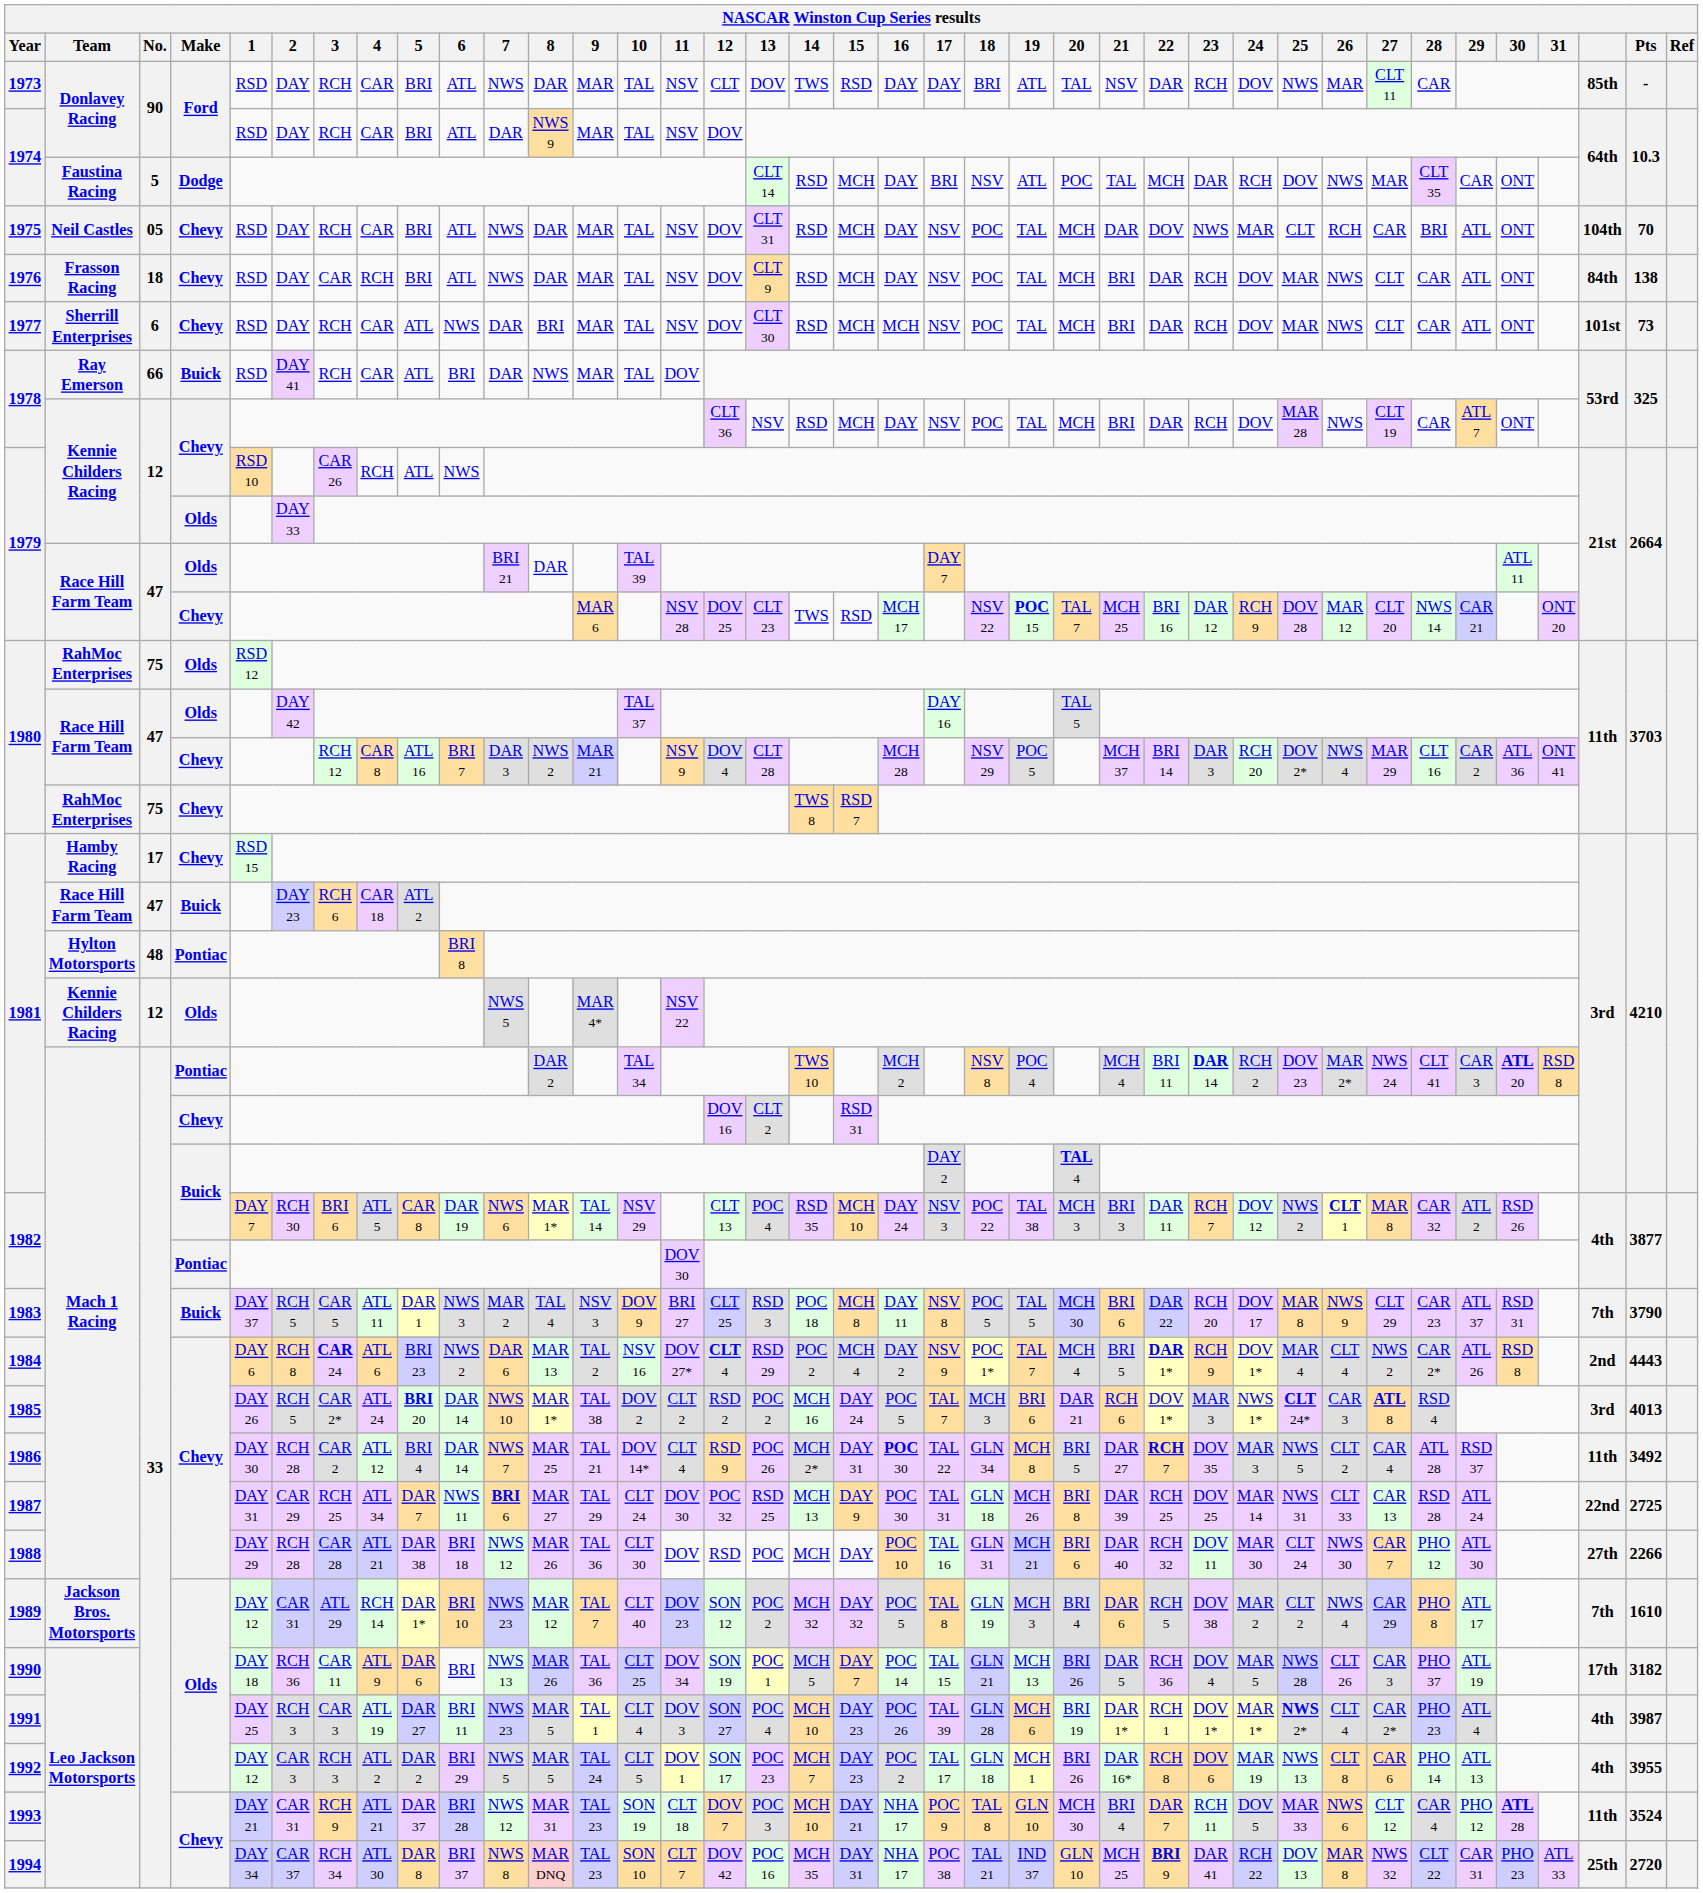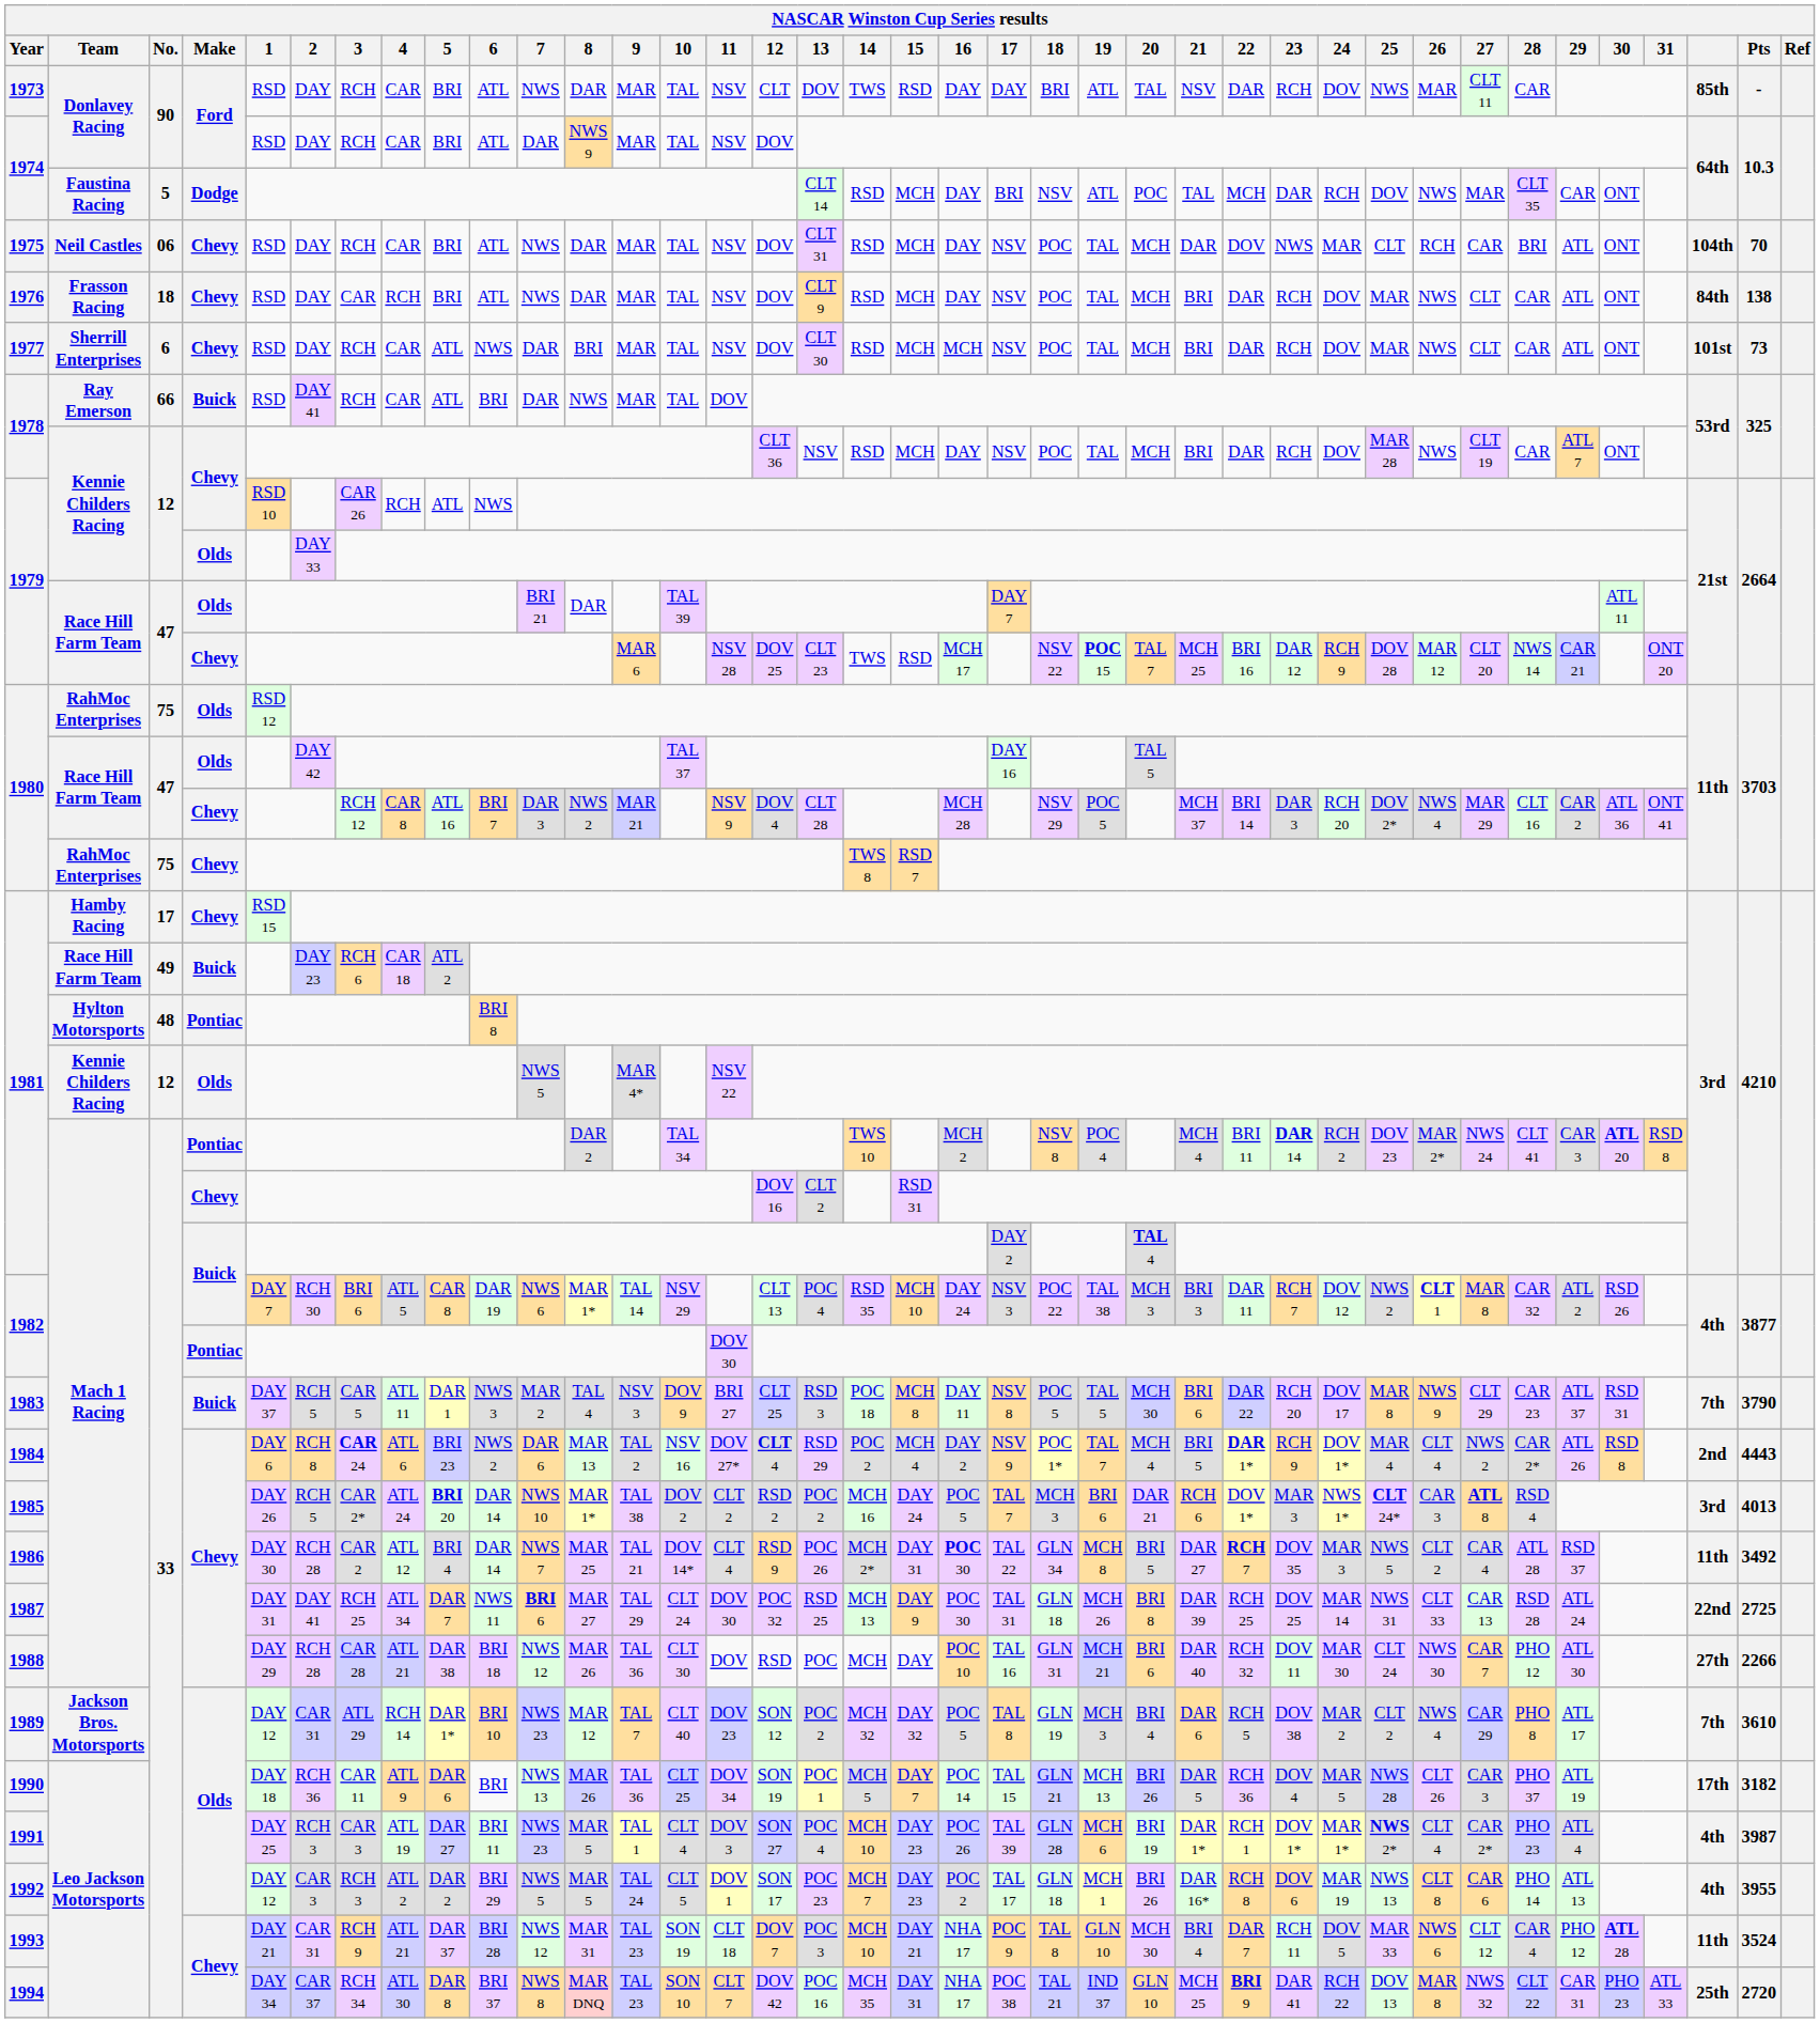1975 | No.: 05 -> 06
1981 / Race Hill Farm Team | No.: 47 -> 49
1987 | 2: CAR 29 -> DAY 41
1989 | Pts: 1610 -> 3610
